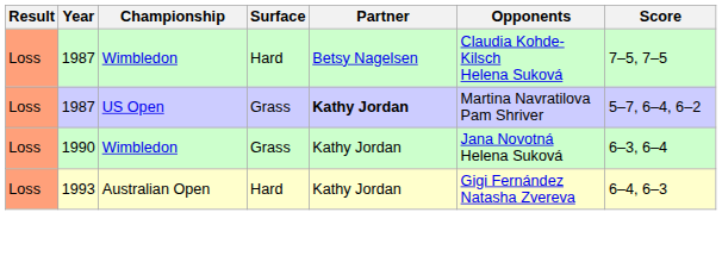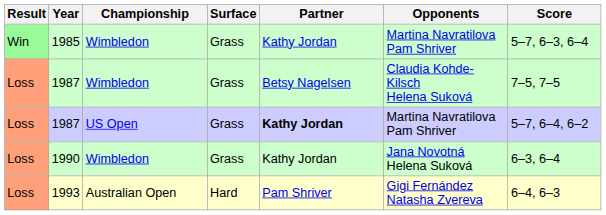+ row: Win | 1985 | Wimbledon | Grass | Kathy Jordan | Martina Navratilova Pam Shriver | 5–7, 6–3, 6–4
1987 / Wimbledon | Surface: Hard -> Grass
1993 | Partner: Kathy Jordan -> Pam Shriver
